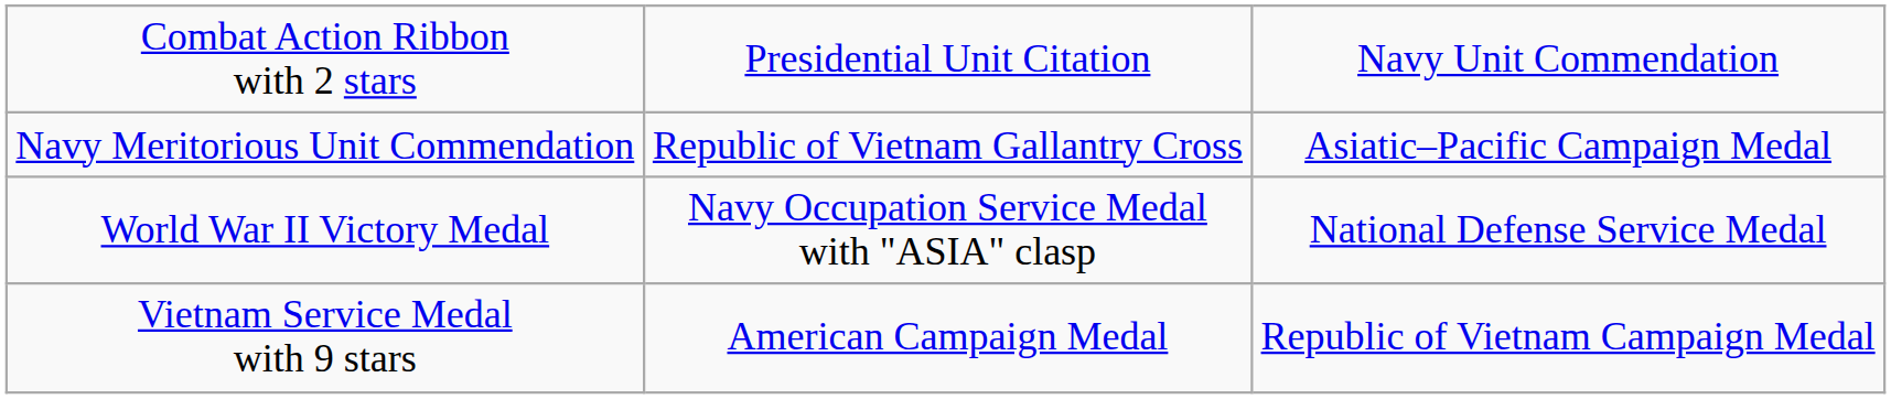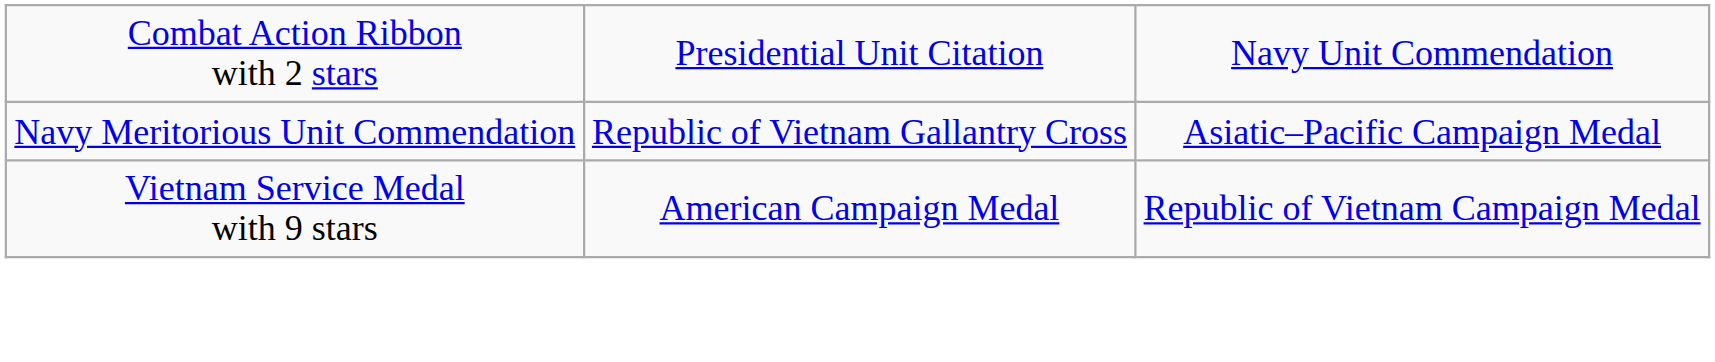- row: World War II Victory Medal | Navy Occupation Service Medal with "ASIA" clasp | National Defense Service Medal
